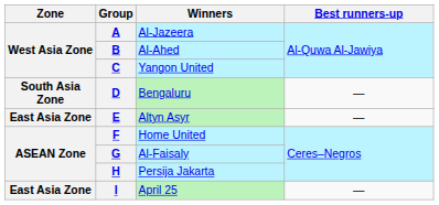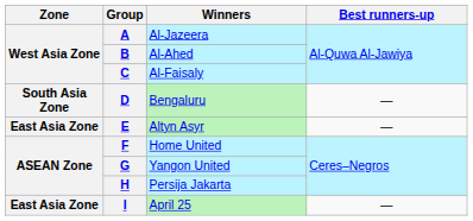C | Winners: Yangon United -> Al-Faisaly
G | Winners: Al-Faisaly -> Yangon United
